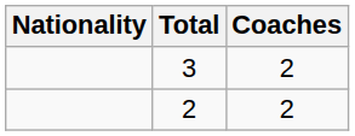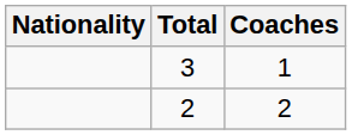3 | Coaches: 2 -> 1
